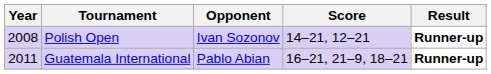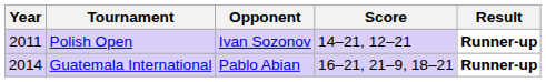Polish Open | Year: 2008 -> 2011
Guatemala International | Year: 2011 -> 2014
